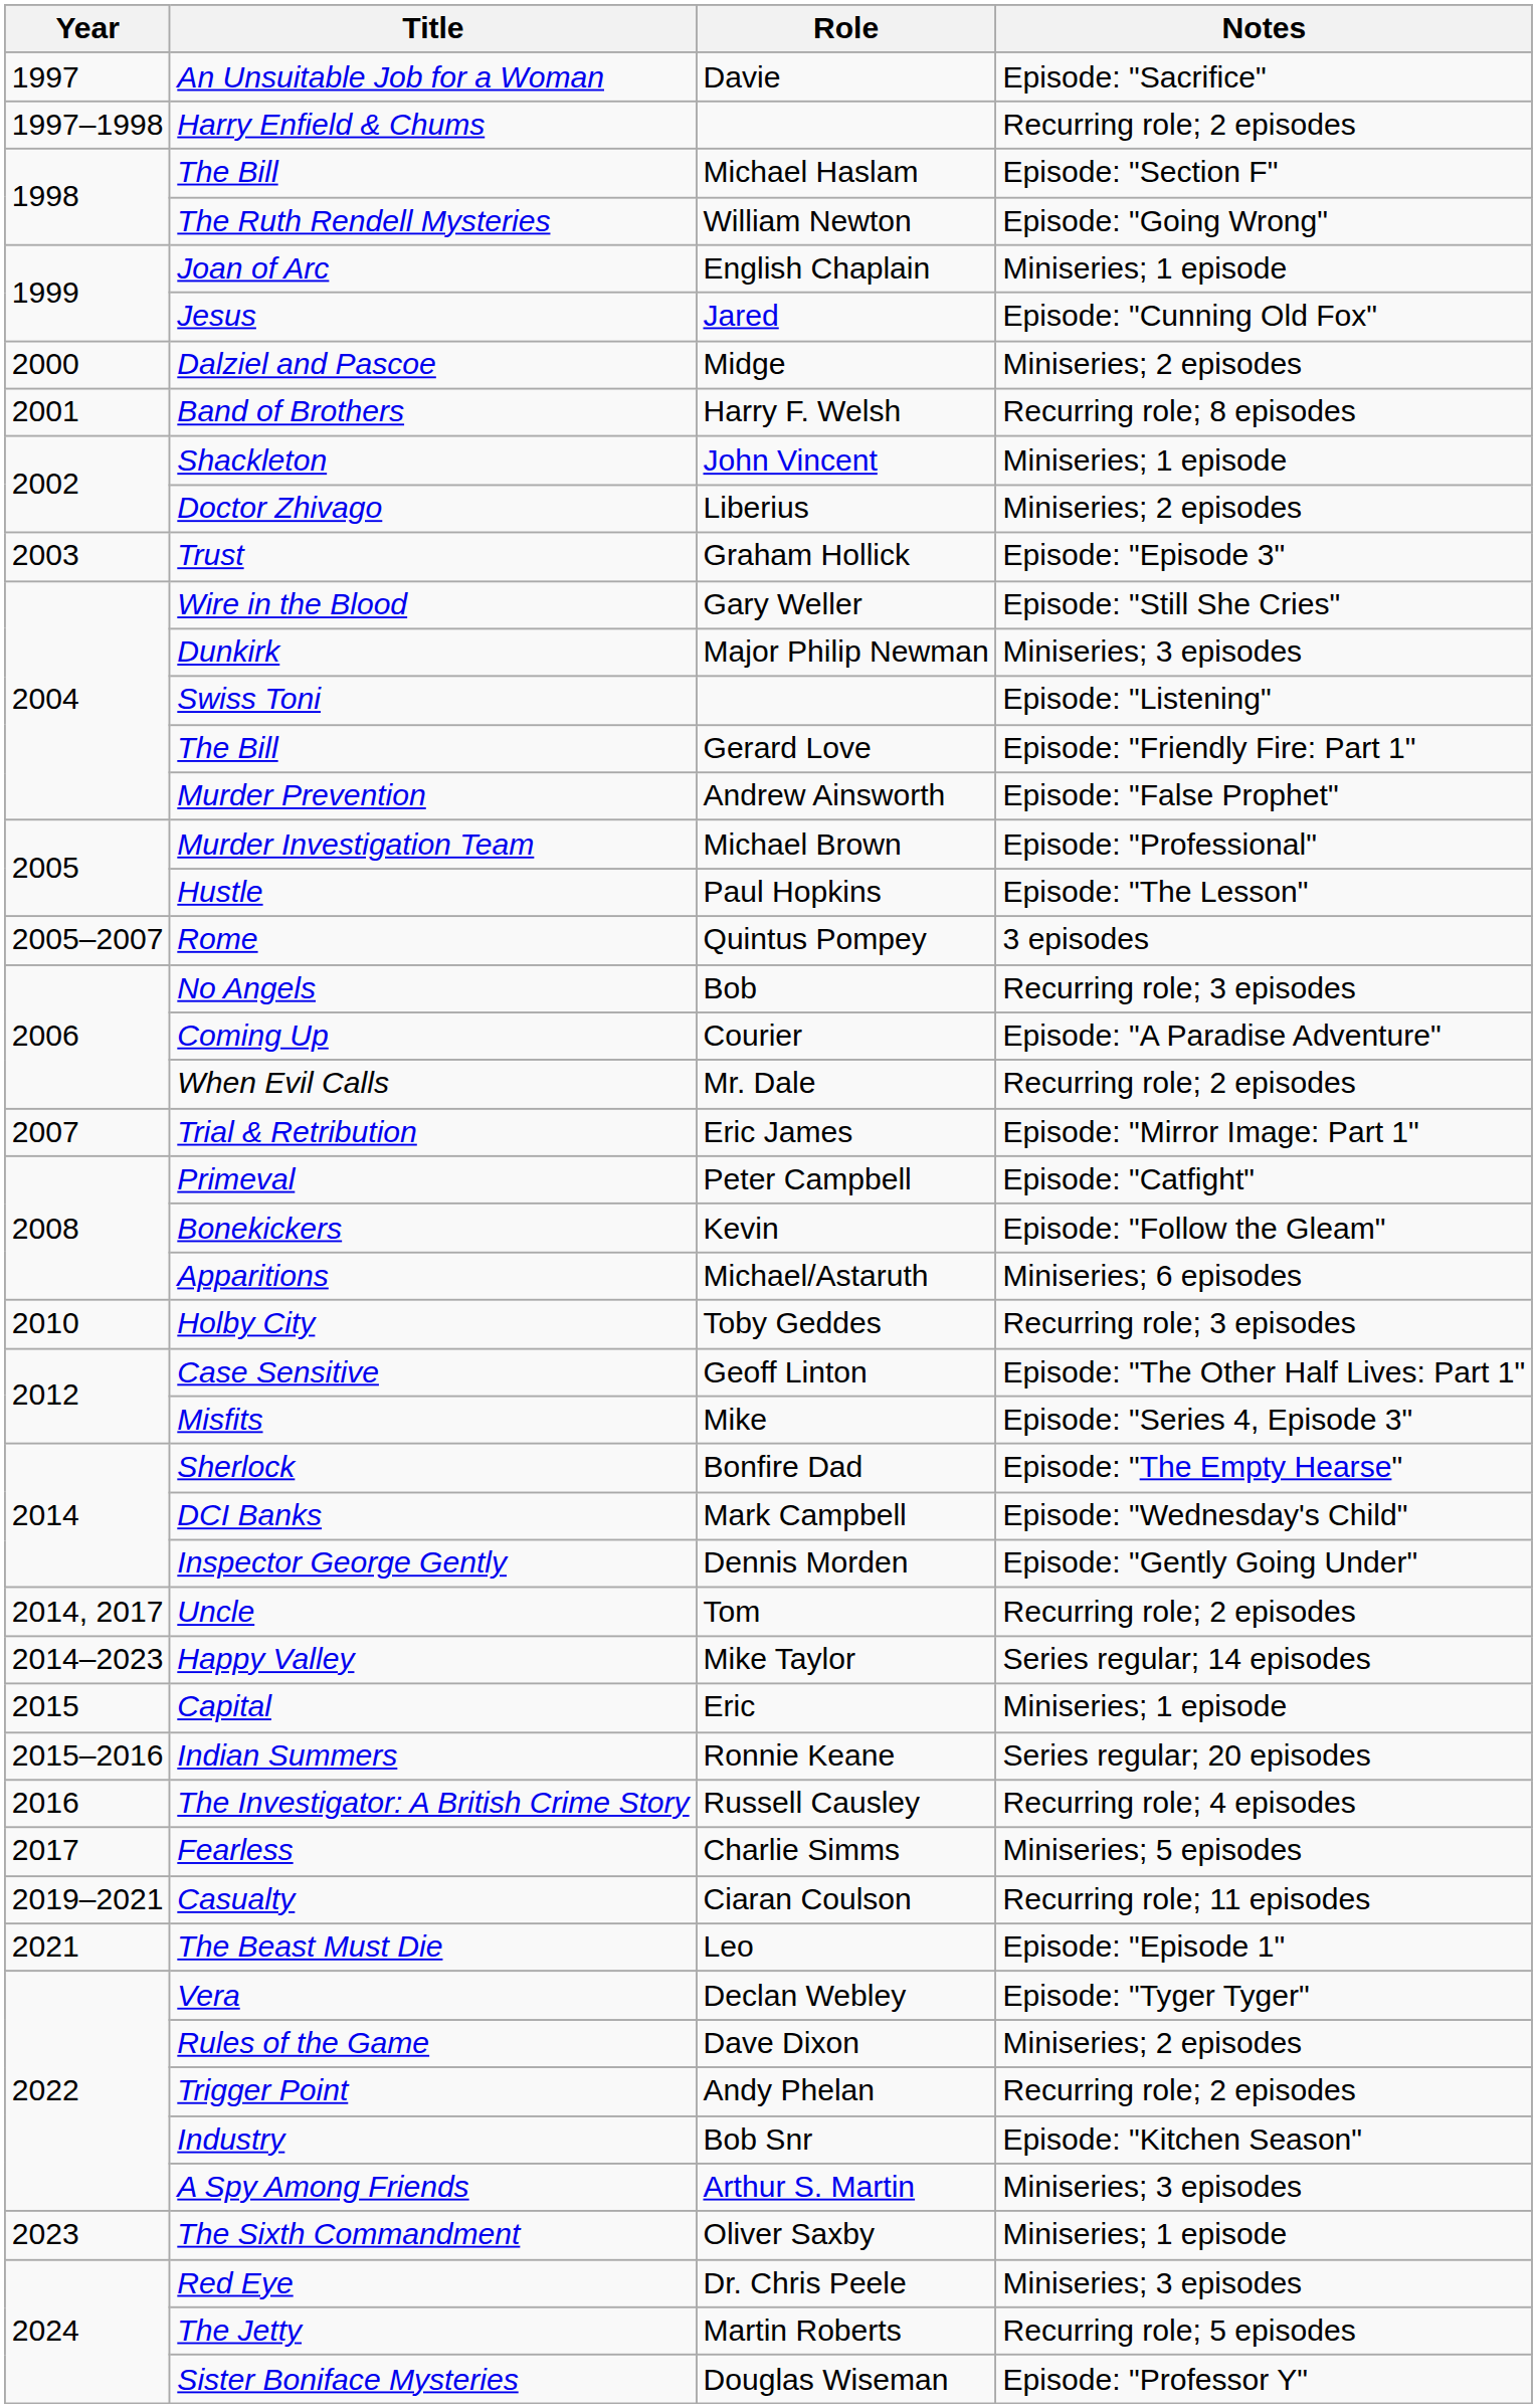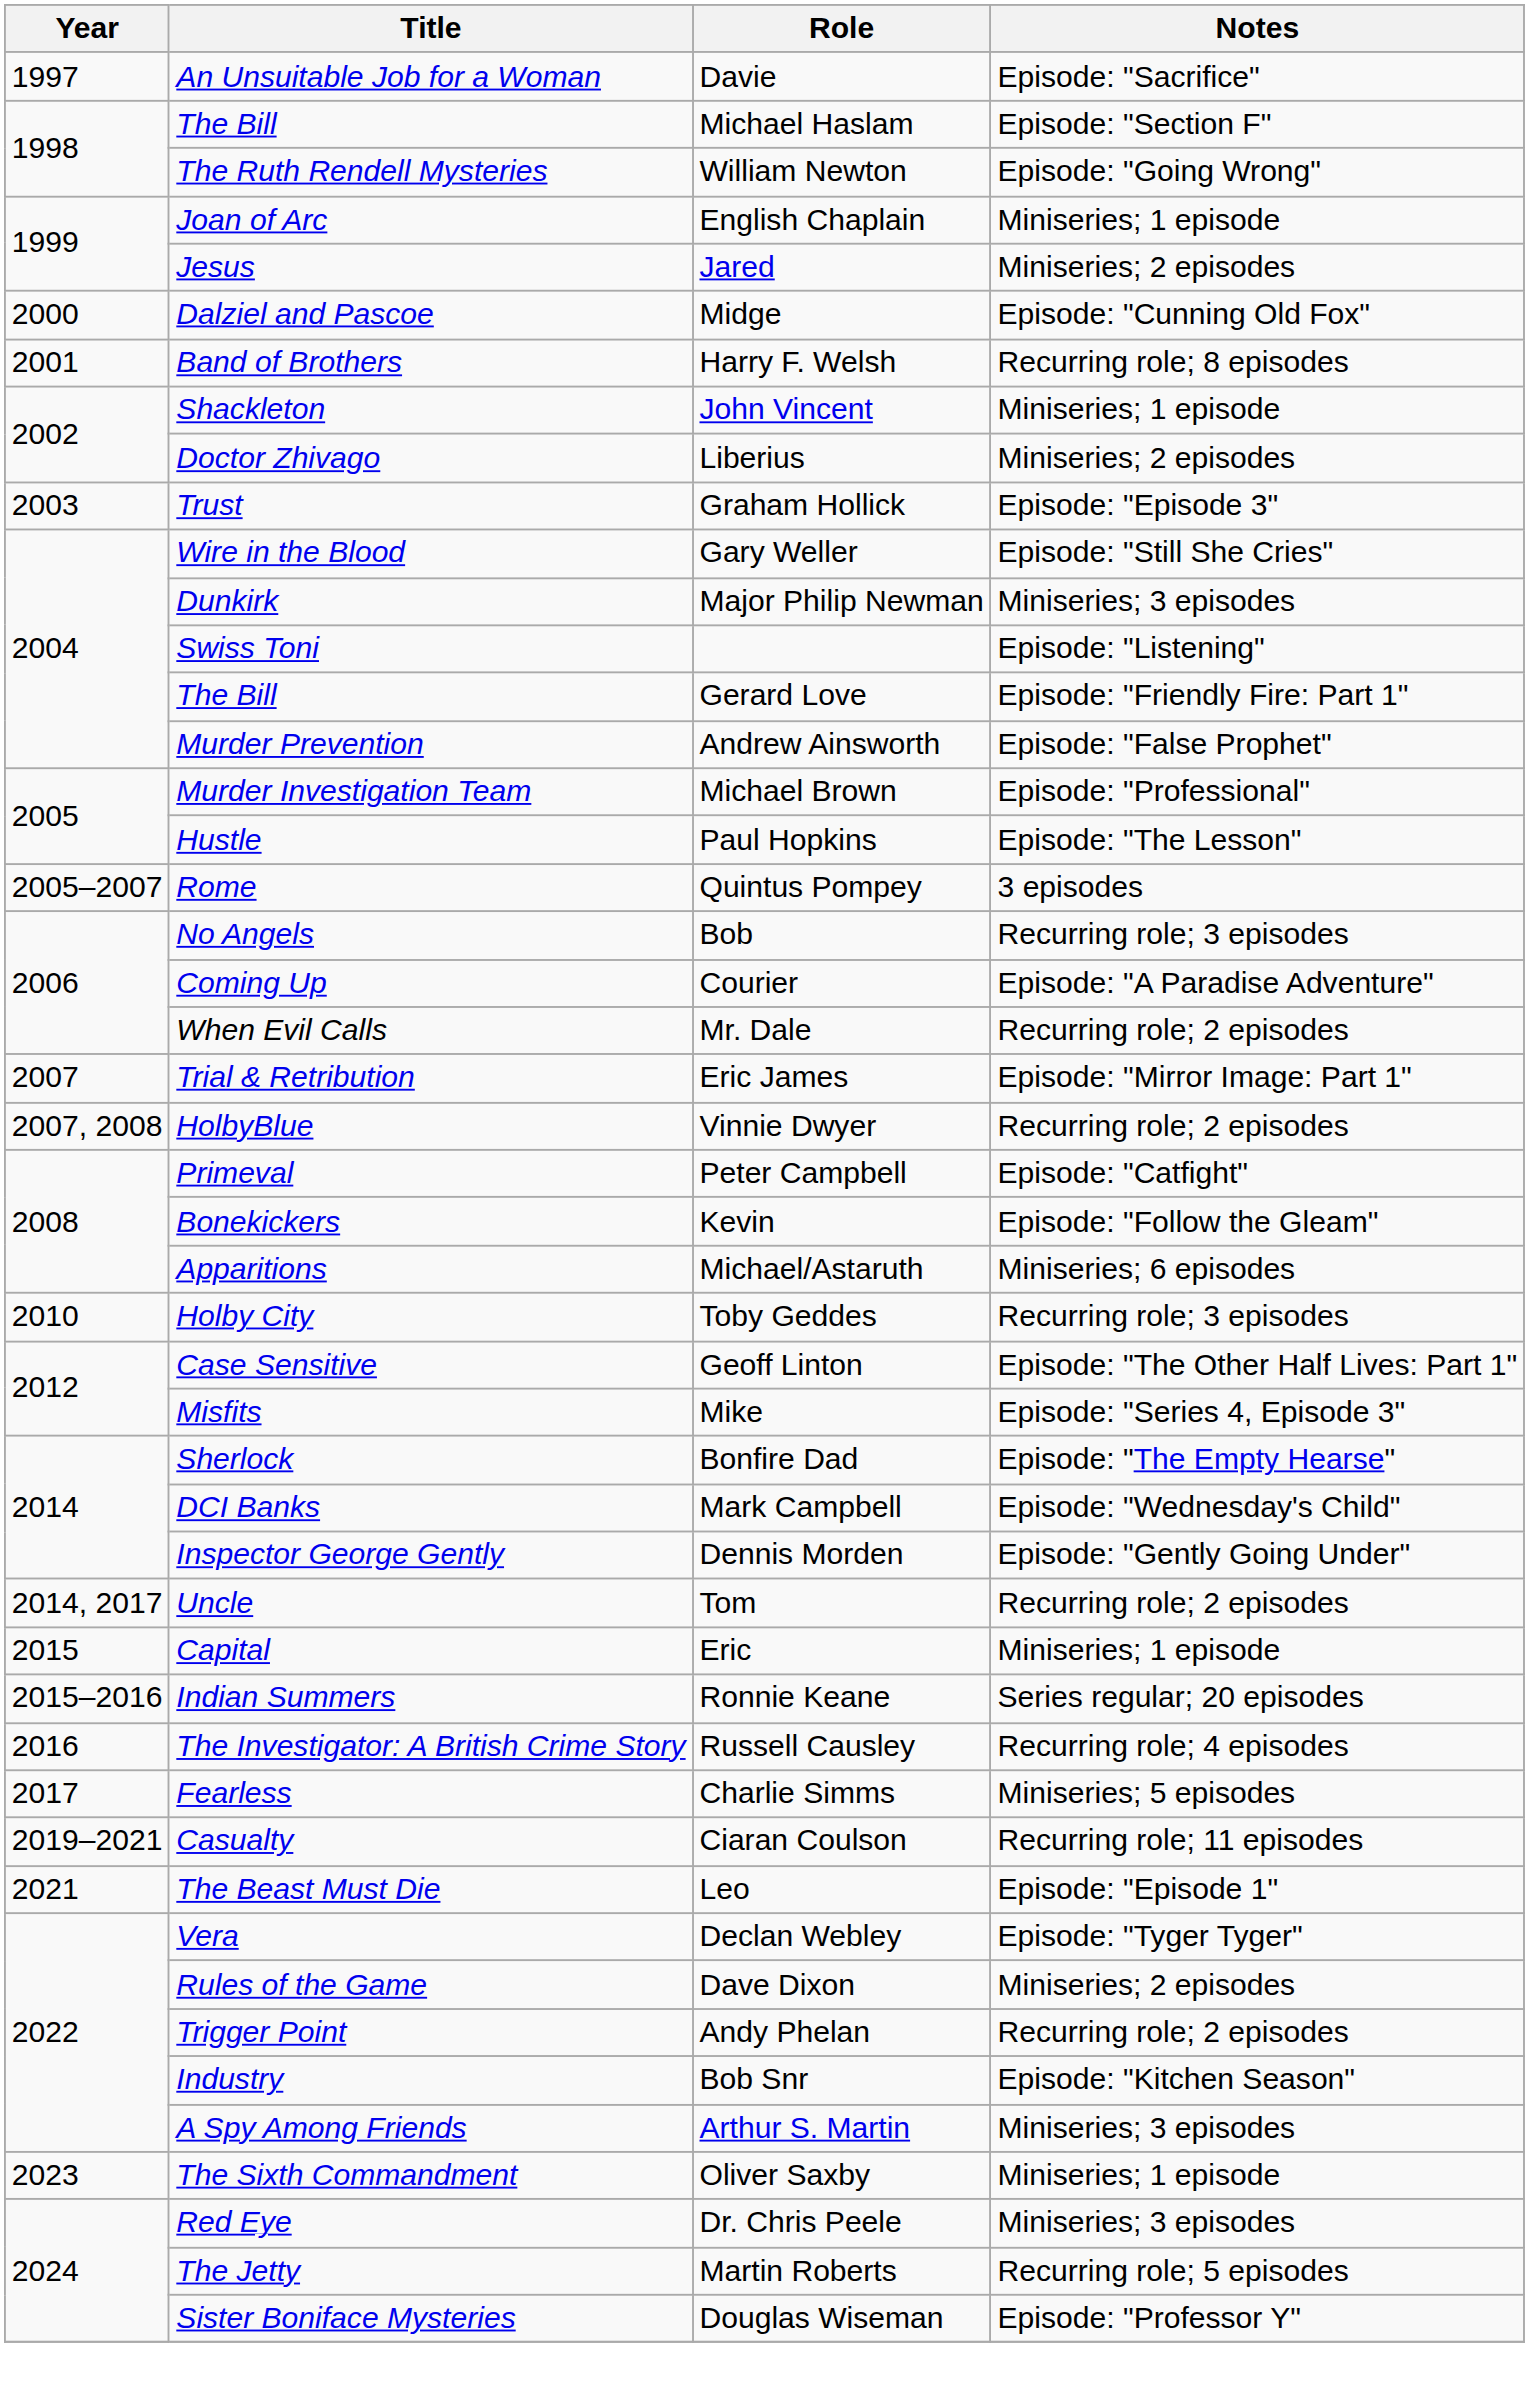- row: 1997–1998 | Harry Enfield & Chums | Recurring role; 2 episodes
Jesus | Notes: Episode: "Cunning Old Fox" -> Miniseries; 2 episodes
Dalziel and Pascoe | Notes: Miniseries; 2 episodes -> Episode: "Cunning Old Fox"
+ row: 2007, 2008 | HolbyBlue | Vinnie Dwyer | Recurring role; 2 episodes
- row: 2014–2023 | Happy Valley | Mike Taylor | Series regular; 14 episodes
